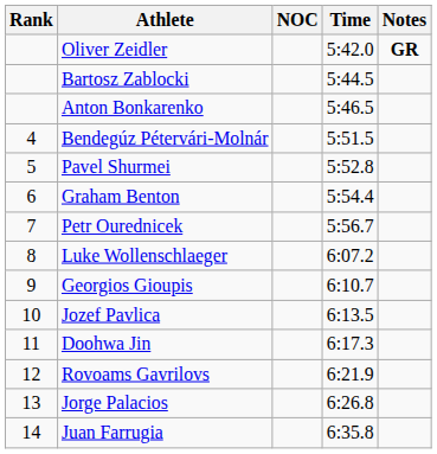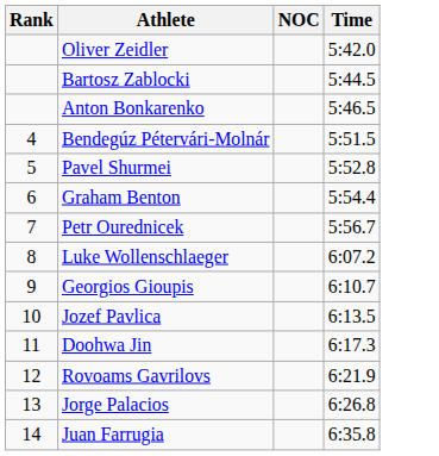- column: Notes | GR
